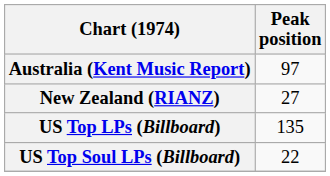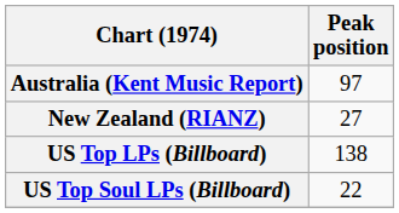US Top LPs (Billboard) | Peak position: 135 -> 138
